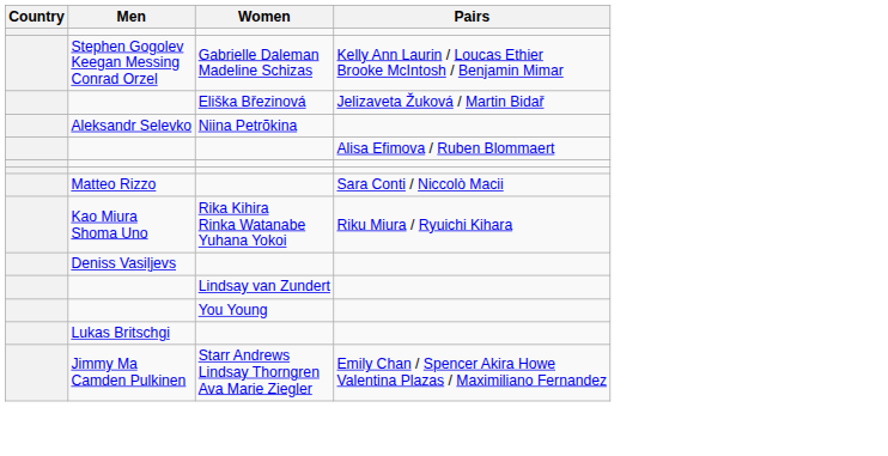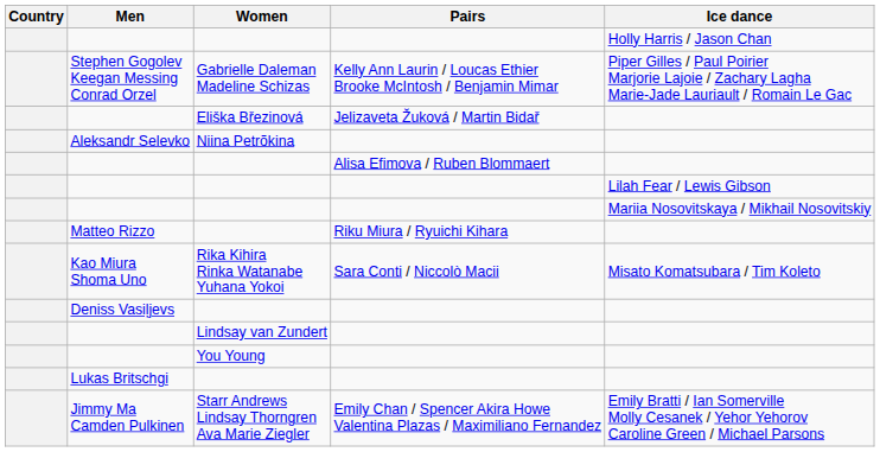+ column: Ice dance | Holly Harris / Jason Chan | Piper Gilles / Paul Poirier Marjorie Lajoie / Zachary Lagha Marie-Jade Lauriault / Romain Le Gac | Lilah Fear / Lewis Gibson | Mariia Nosovitskaya / Mikhail Nosovitskiy | Misato Komatsubara / Tim Koleto | Emily Bratti / Ian Somerville Molly Cesanek / Yehor Yehorov Caroline Green / Michael Parsons
Matteo Rizzo | Pairs: Sara Conti / Niccolò Macii -> Riku Miura / Ryuichi Kihara
Kao Miura Shoma Uno | Pairs: Riku Miura / Ryuichi Kihara -> Sara Conti / Niccolò Macii
